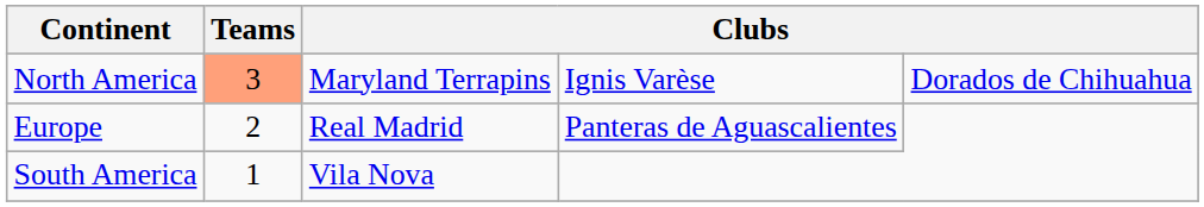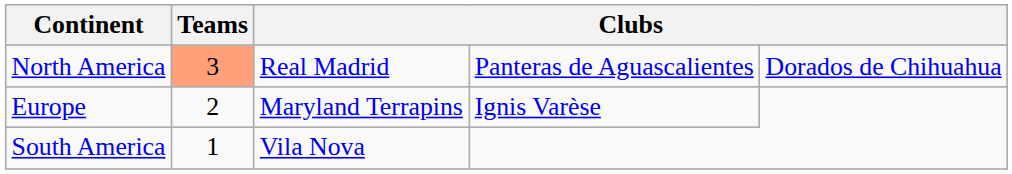North America | column 3: Maryland Terrapins -> Real Madrid
North America | column 4: Ignis Varèse -> Panteras de Aguascalientes
Europe | column 3: Real Madrid -> Maryland Terrapins
Europe | column 4: Panteras de Aguascalientes -> Ignis Varèse
